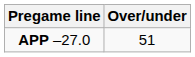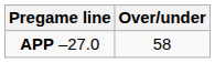APP –27.0 | Over/under: 51 -> 58
